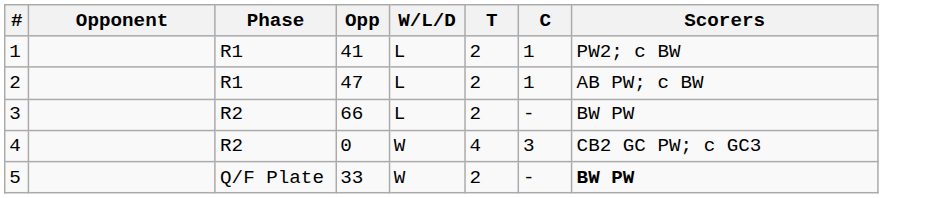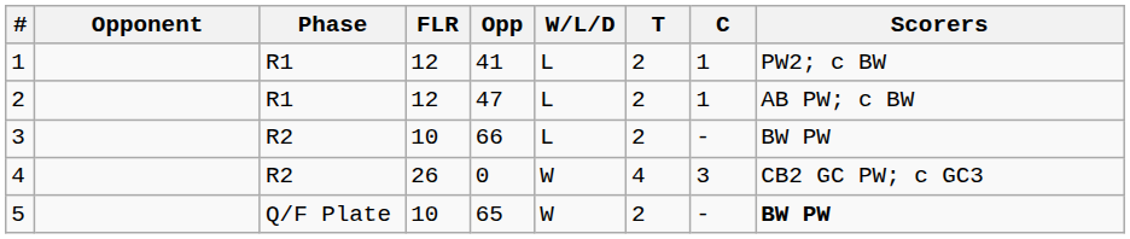+ column: FLR | 12 | 12 | 10 | 26 | 10
5 | Opp: 33 -> 65
